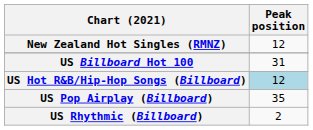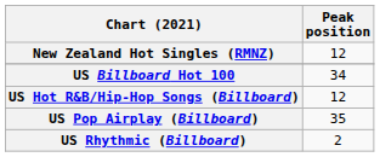US Billboard Hot 100 | Peak position: 31 -> 34
US Hot R&B/Hip-Hop Songs (Billboard) | Peak position: lightblue background -> no background
